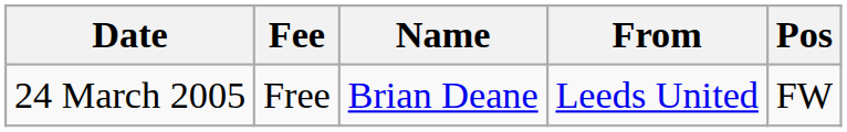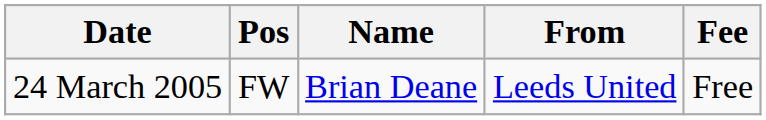columns swapped: Pos <-> Fee
